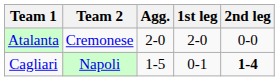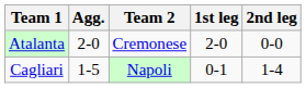columns swapped: Agg. <-> Team 2
Cagliari | 2nd leg: bold -> normal
